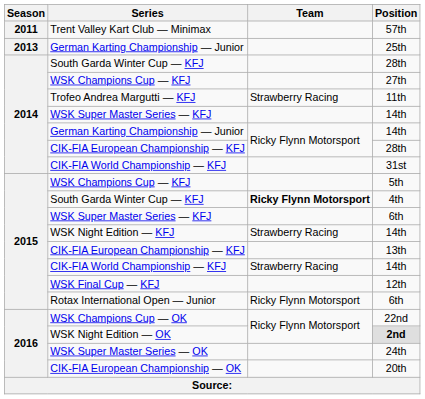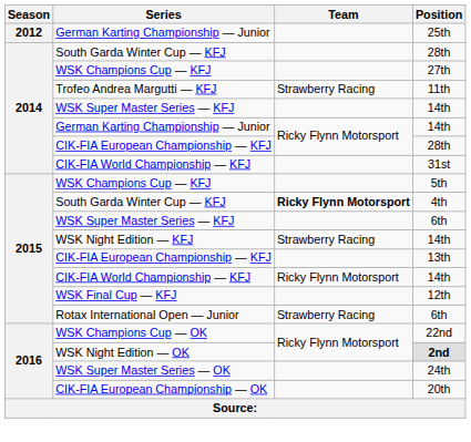- row: 2011 | Trent Valley Kart Club — Minimax | 57th
25th | Season: 2013 -> 2012
CIK-FIA World Championship — KFJ / 14th | Team: Strawberry Racing -> Ricky Flynn Motorsport
Rotax International Open — Junior / 6th | Team: Ricky Flynn Motorsport -> Strawberry Racing
